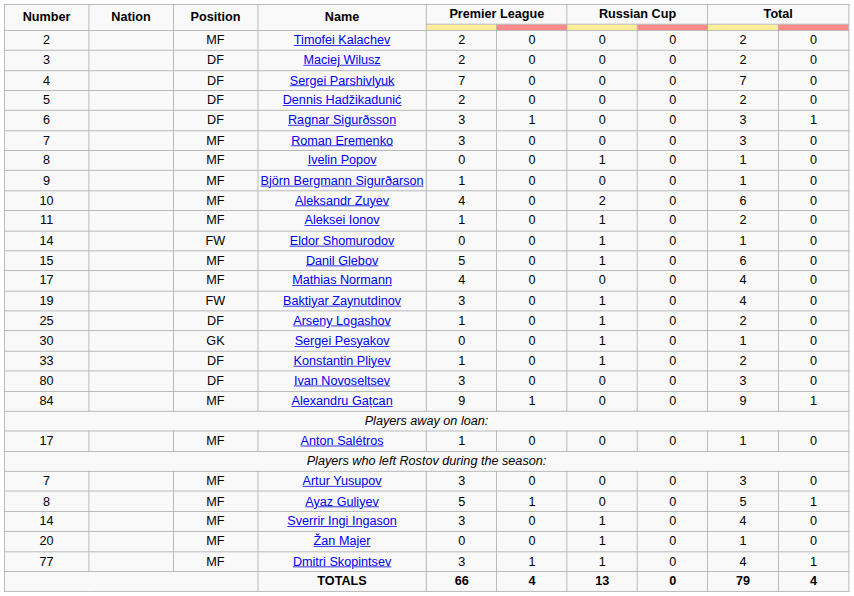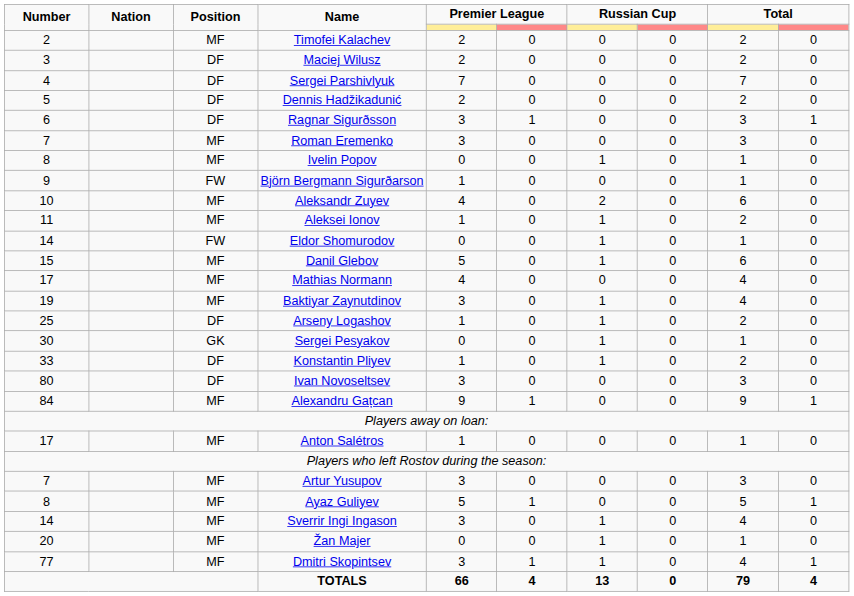Björn Bergmann Sigurðarson | Position: MF -> FW
Baktiyar Zaynutdinov | Position: FW -> MF
